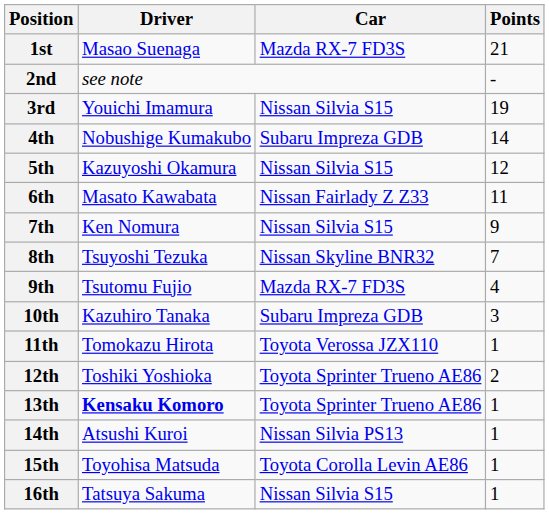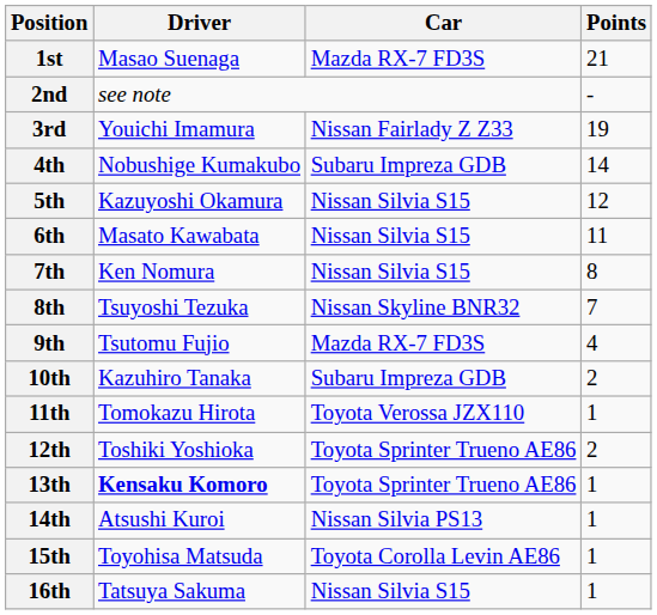3rd | Car: Nissan Silvia S15 -> Nissan Fairlady Z Z33
6th | Car: Nissan Fairlady Z Z33 -> Nissan Silvia S15
7th | Points: 9 -> 8
10th | Points: 3 -> 2
